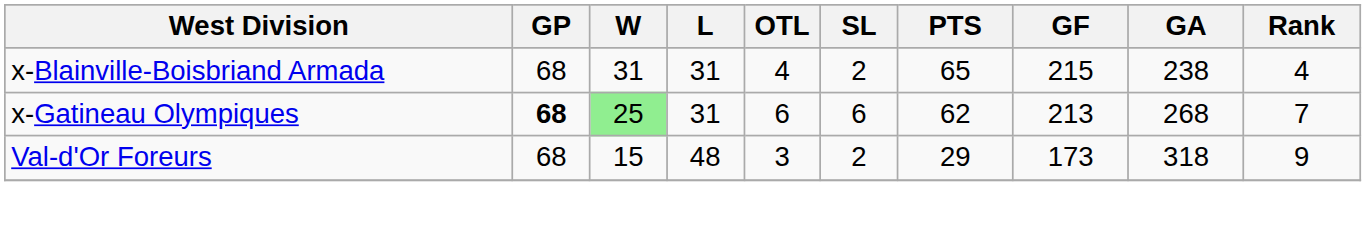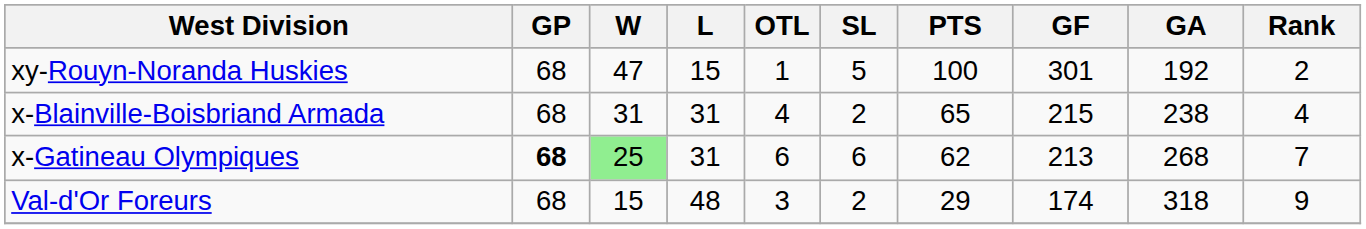+ row: xy-Rouyn-Noranda Huskies | 68 | 47 | 15 | 1 | 5 | 100 | 301 | 192 | 2
Val-d'Or Foreurs | GF: 173 -> 174
